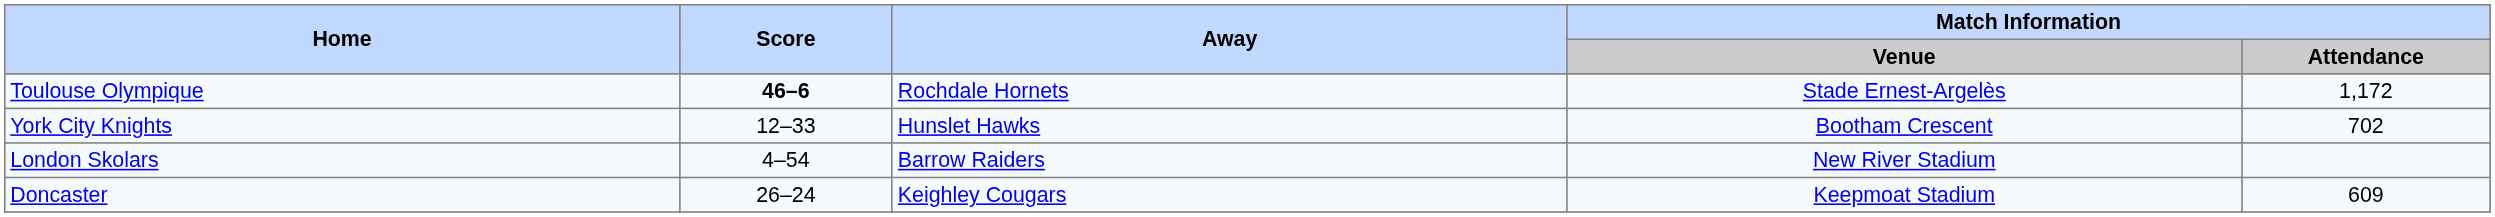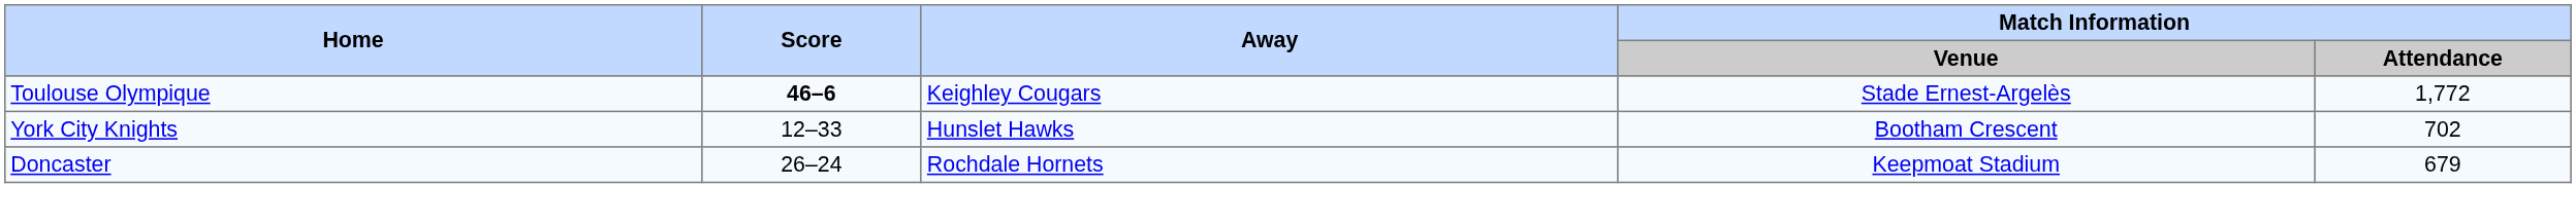Toulouse Olympique | Away: Rochdale Hornets -> Keighley Cougars
Toulouse Olympique | Match Information / Attendance: 1,172 -> 1,772
- row: London Skolars | 4–54 | Barrow Raiders | New River Stadium
Doncaster | Away: Keighley Cougars -> Rochdale Hornets
Doncaster | Match Information / Attendance: 609 -> 679
